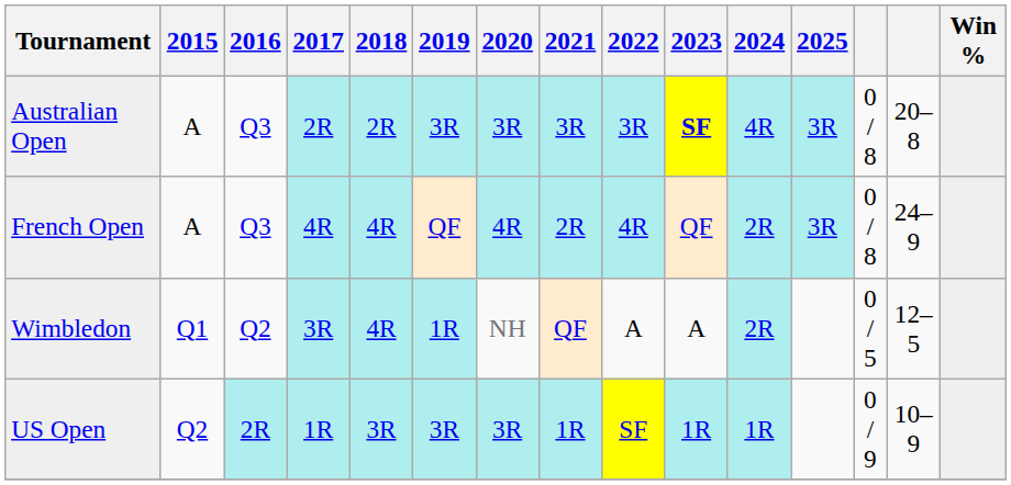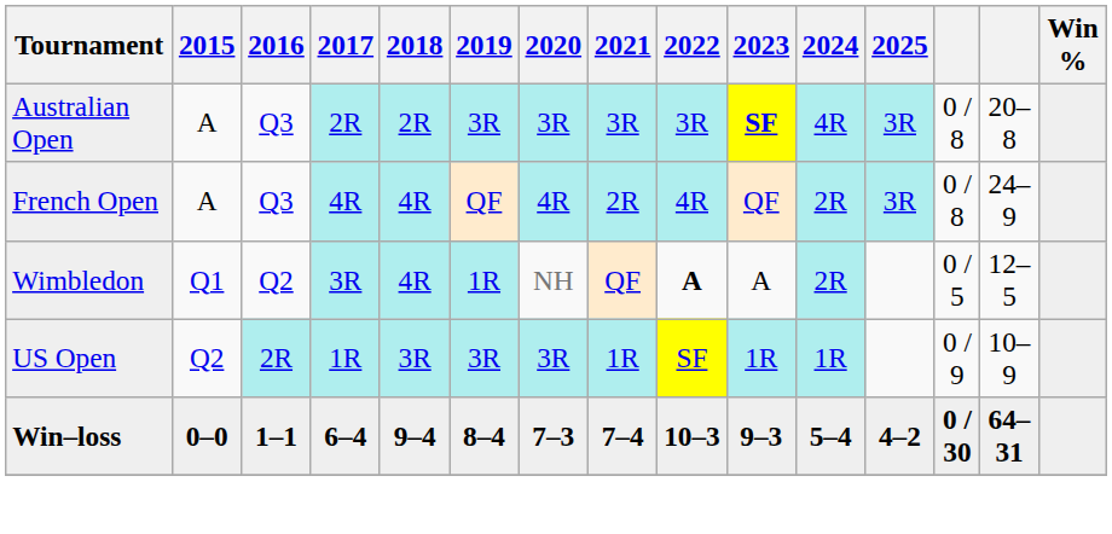Wimbledon | 2022: normal -> bold
+ row: Win–loss | 0–0 | 1–1 | 6–4 | 9–4 | 8–4 | 7–3 | 7–4 | 10–3 | 9–3 | 5–4 | 4–2 | 0 / 30 | 64–31
